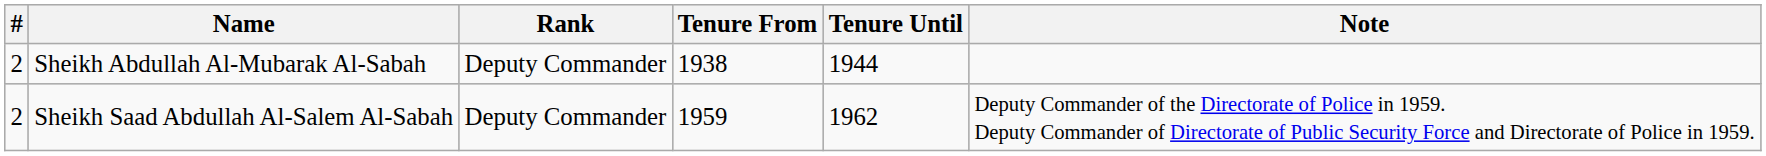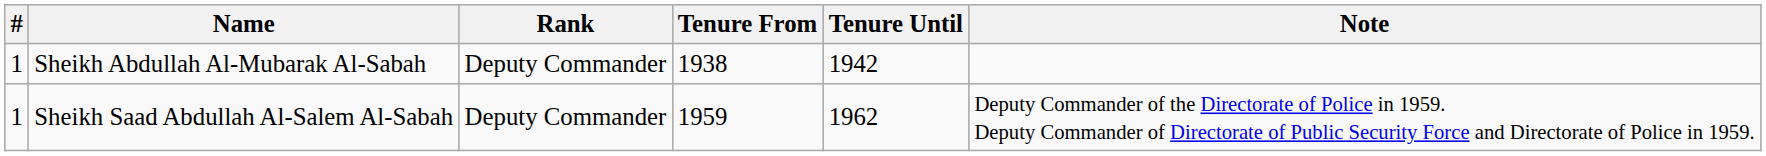Sheikh Abdullah Al-Mubarak Al-Sabah | #: 2 -> 1
Sheikh Abdullah Al-Mubarak Al-Sabah | Tenure Until: 1944 -> 1942
Sheikh Saad Abdullah Al-Salem Al-Sabah | #: 2 -> 1
